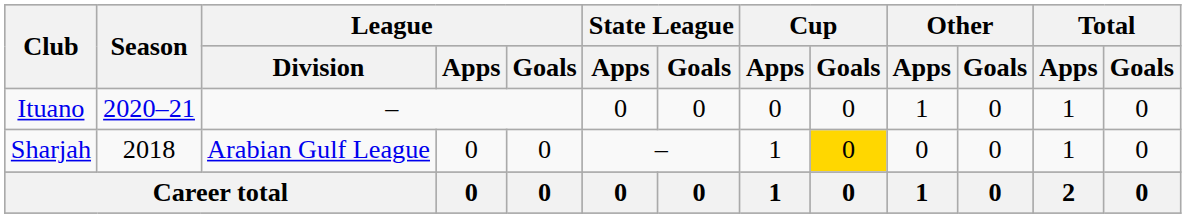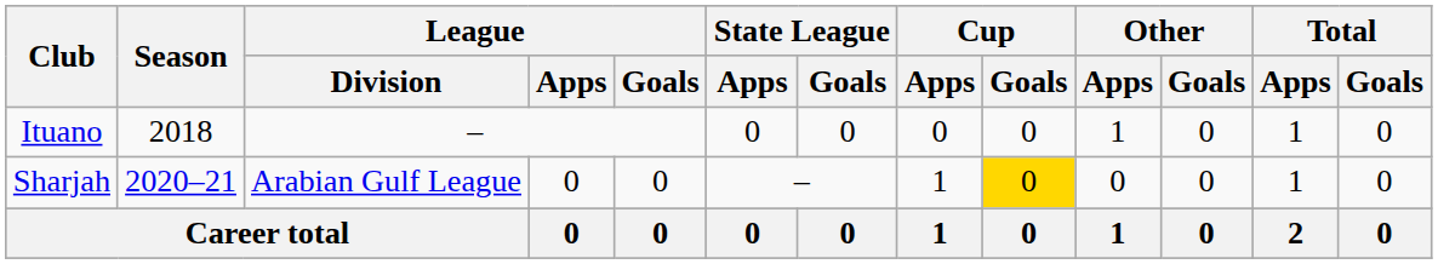Ituano | Season: 2020–21 -> 2018
Sharjah | Season: 2018 -> 2020–21
